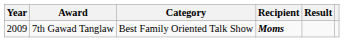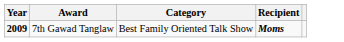- column: Result
7th Gawad Tanglaw | Year: normal -> bold
